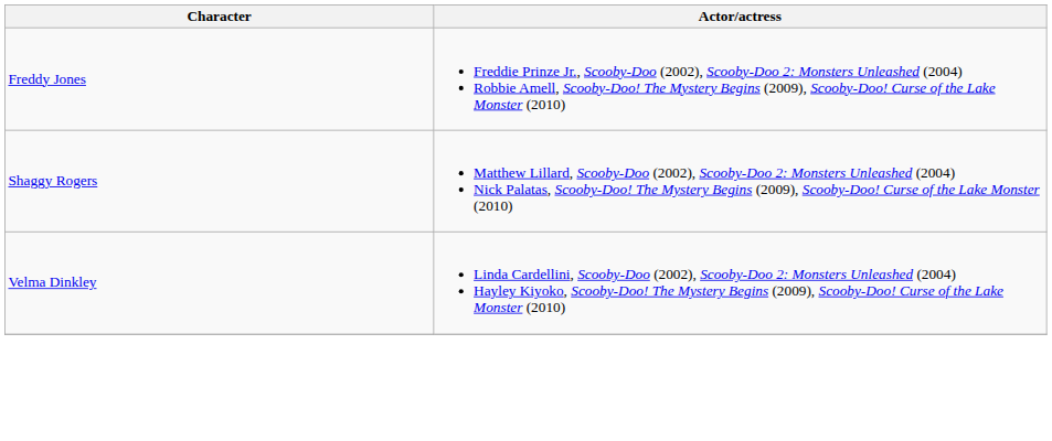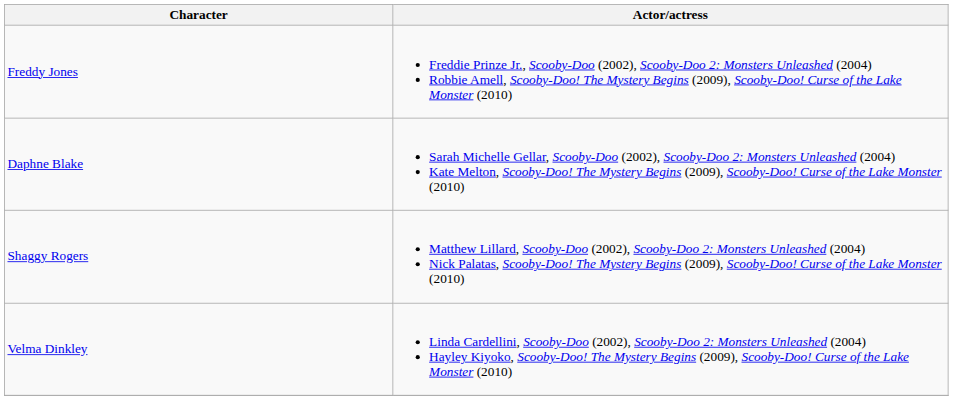+ row: Daphne Blake | Sarah Michelle Gellar, Scooby-Doo (2002), Scooby-Doo 2: Monsters Unleashed (2004) Kate Melton, Scooby-Doo! The Mystery Begins (2009), Scooby-Doo! Curse of the Lake Monster (2010)
